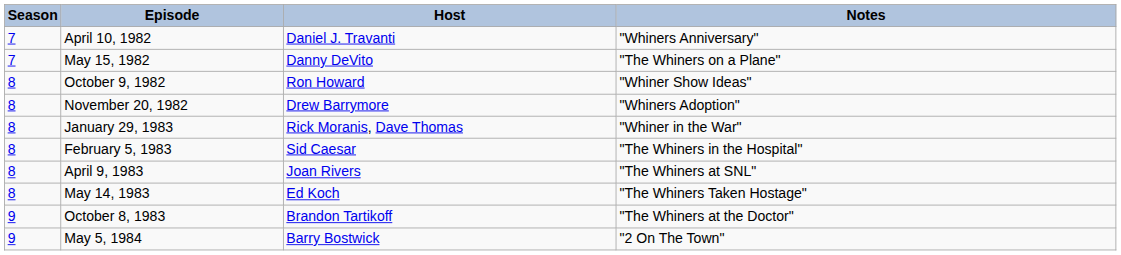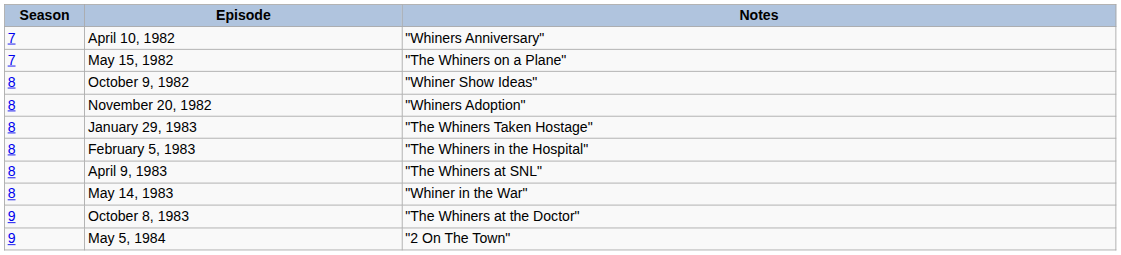- column: Host | Daniel J. Travanti | Danny DeVito | Ron Howard | Drew Barrymore | Rick Moranis, Dave Thomas | Sid Caesar | Joan Rivers | Ed Koch | Brandon Tartikoff | Barry Bostwick
January 29, 1983 | Notes: "Whiner in the War" -> "The Whiners Taken Hostage"
May 14, 1983 | Notes: "The Whiners Taken Hostage" -> "Whiner in the War"
